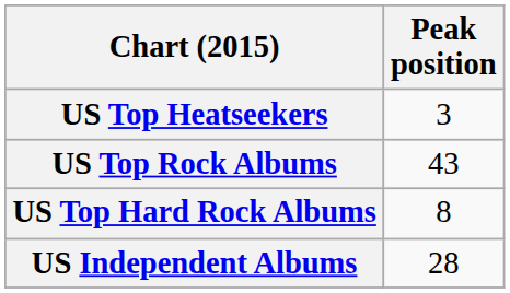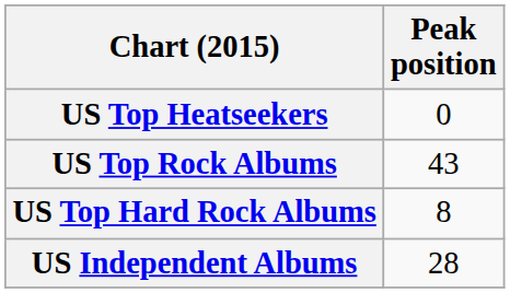US Top Heatseekers | Peak position: 3 -> 0
